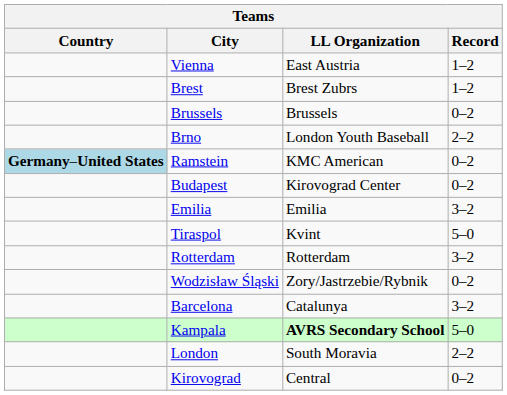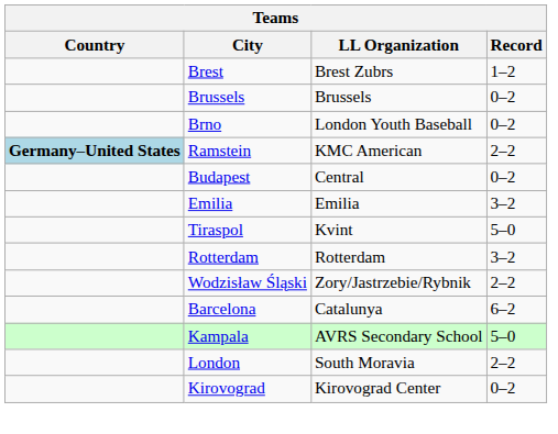- row: Vienna | East Austria | 1–2
Brno | Record: 2–2 -> 0–2
Ramstein | Record: 0–2 -> 2–2
Budapest | LL Organization: Kirovograd Center -> Central
Wodzisław Śląski | Record: 0–2 -> 2–2
Barcelona | Record: 3–2 -> 6–2
Kampala | LL Organization: bold -> normal
Kirovograd | LL Organization: Central -> Kirovograd Center
